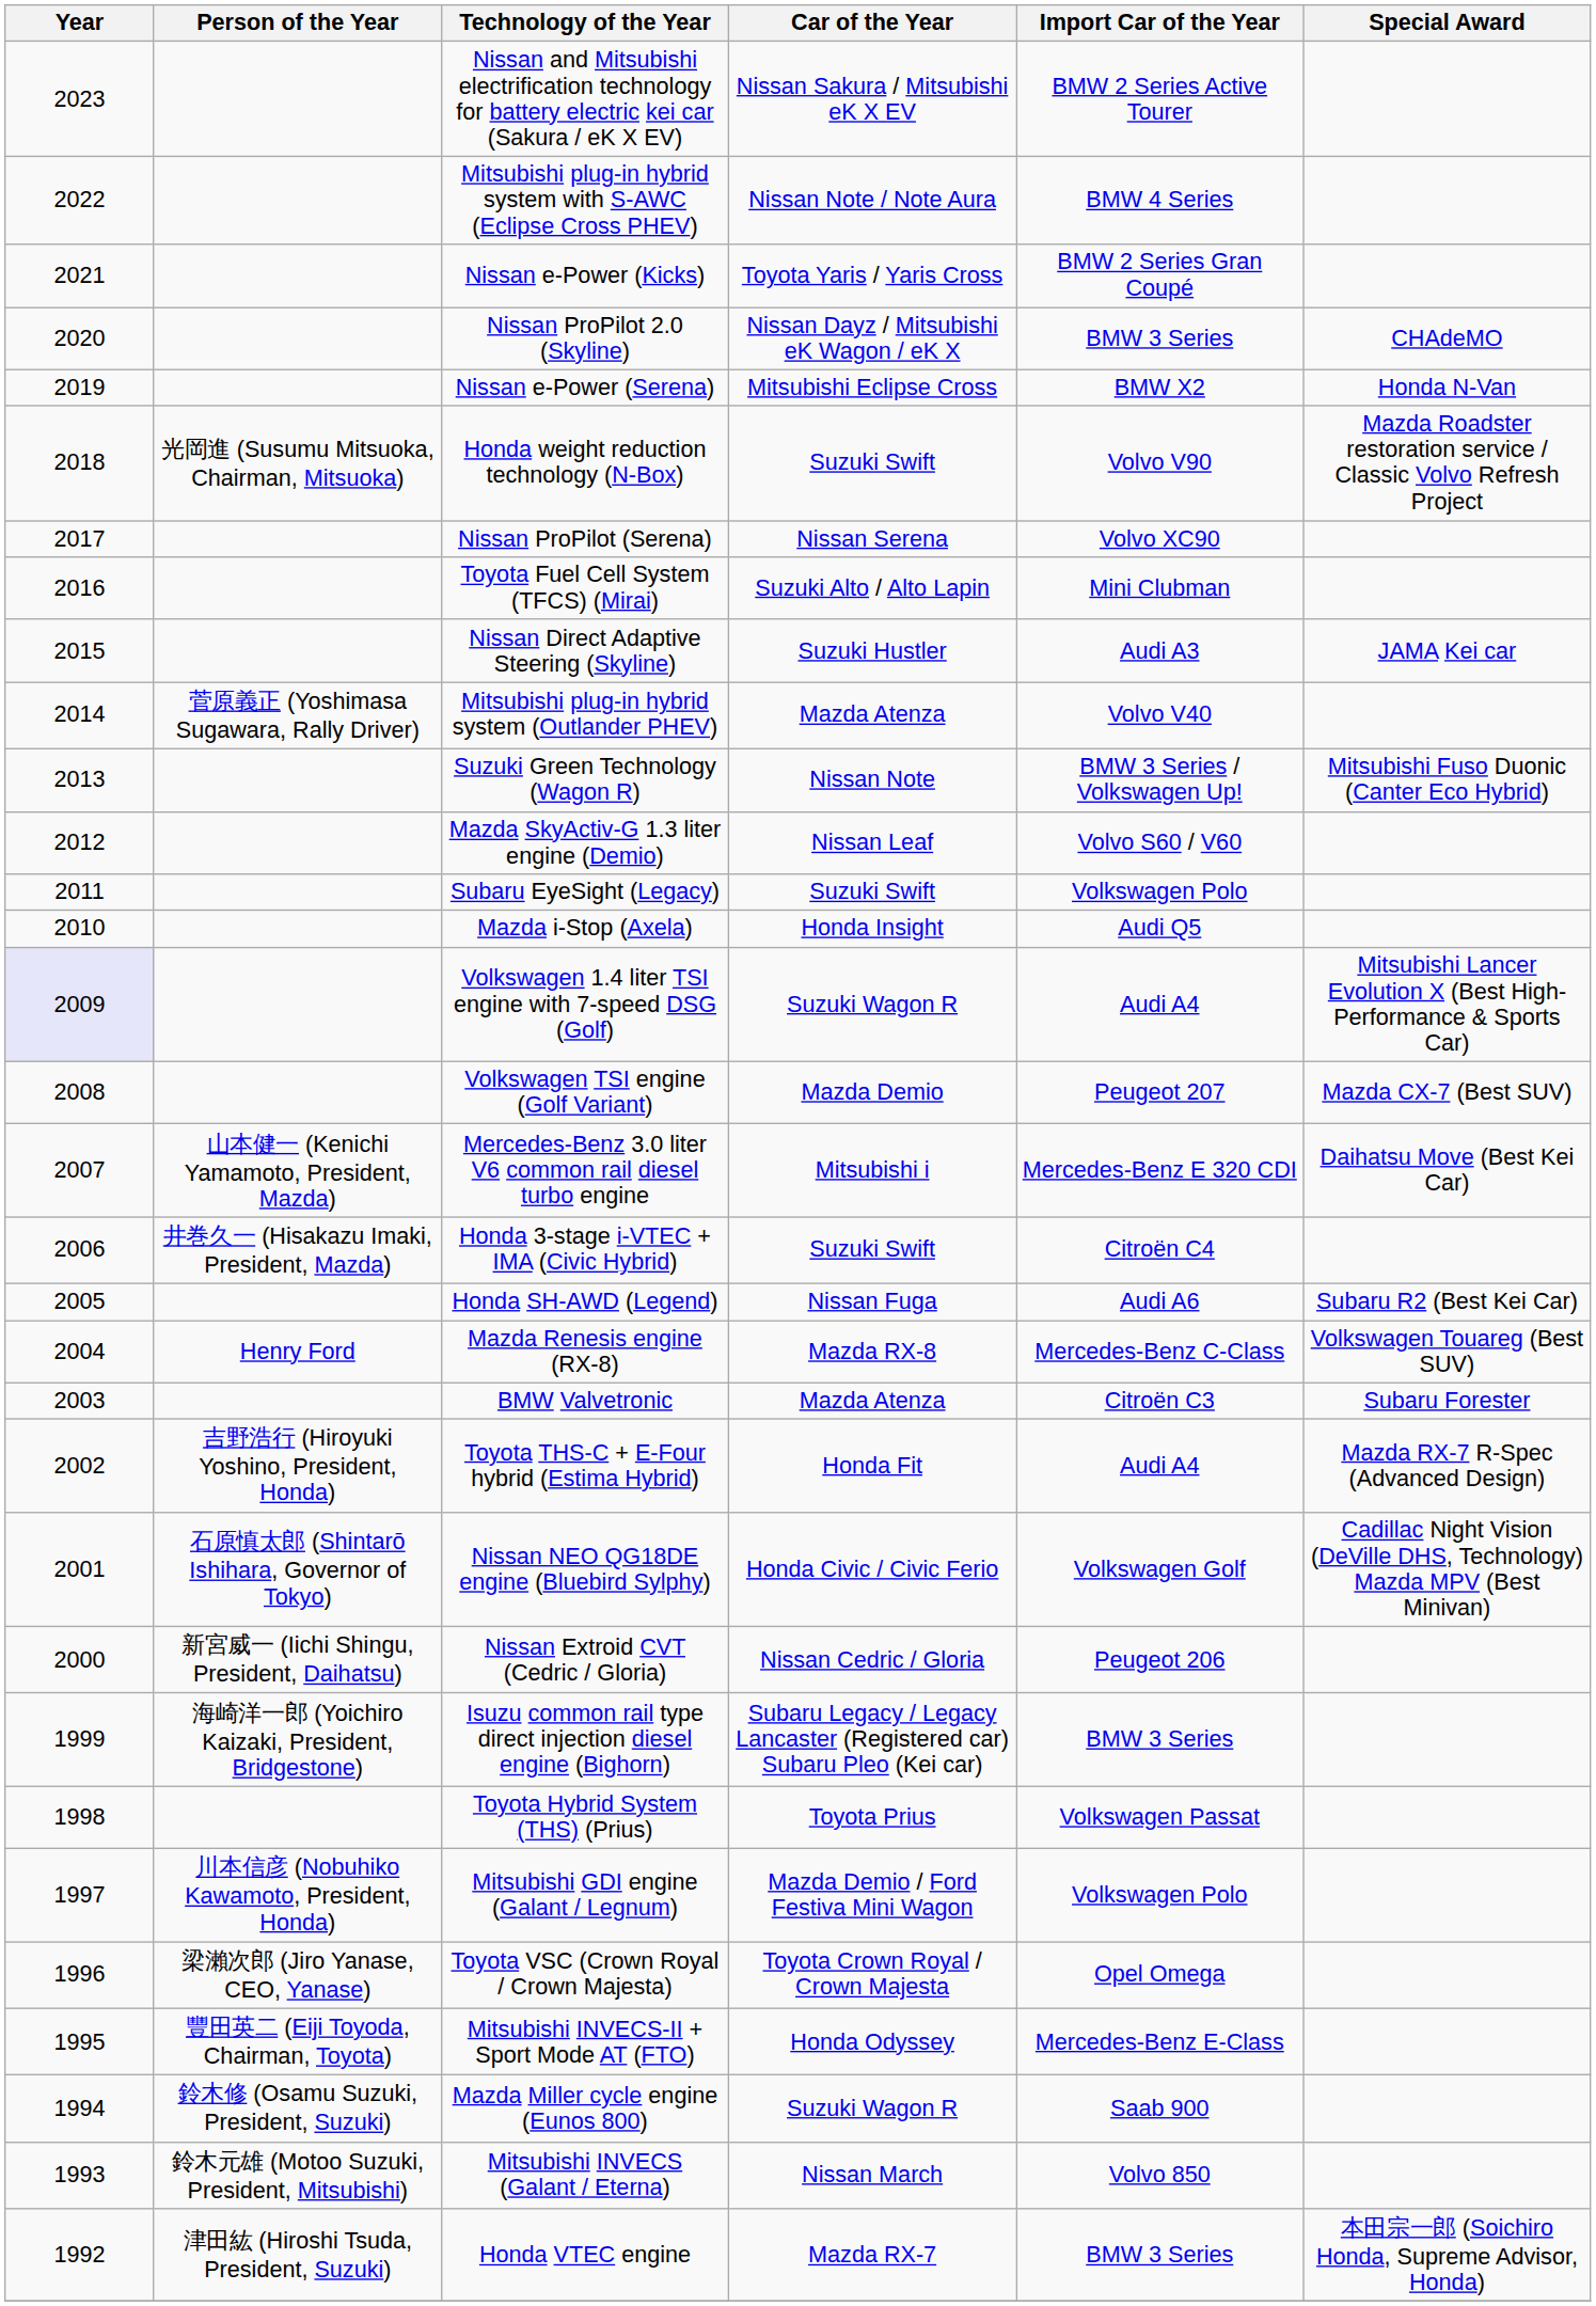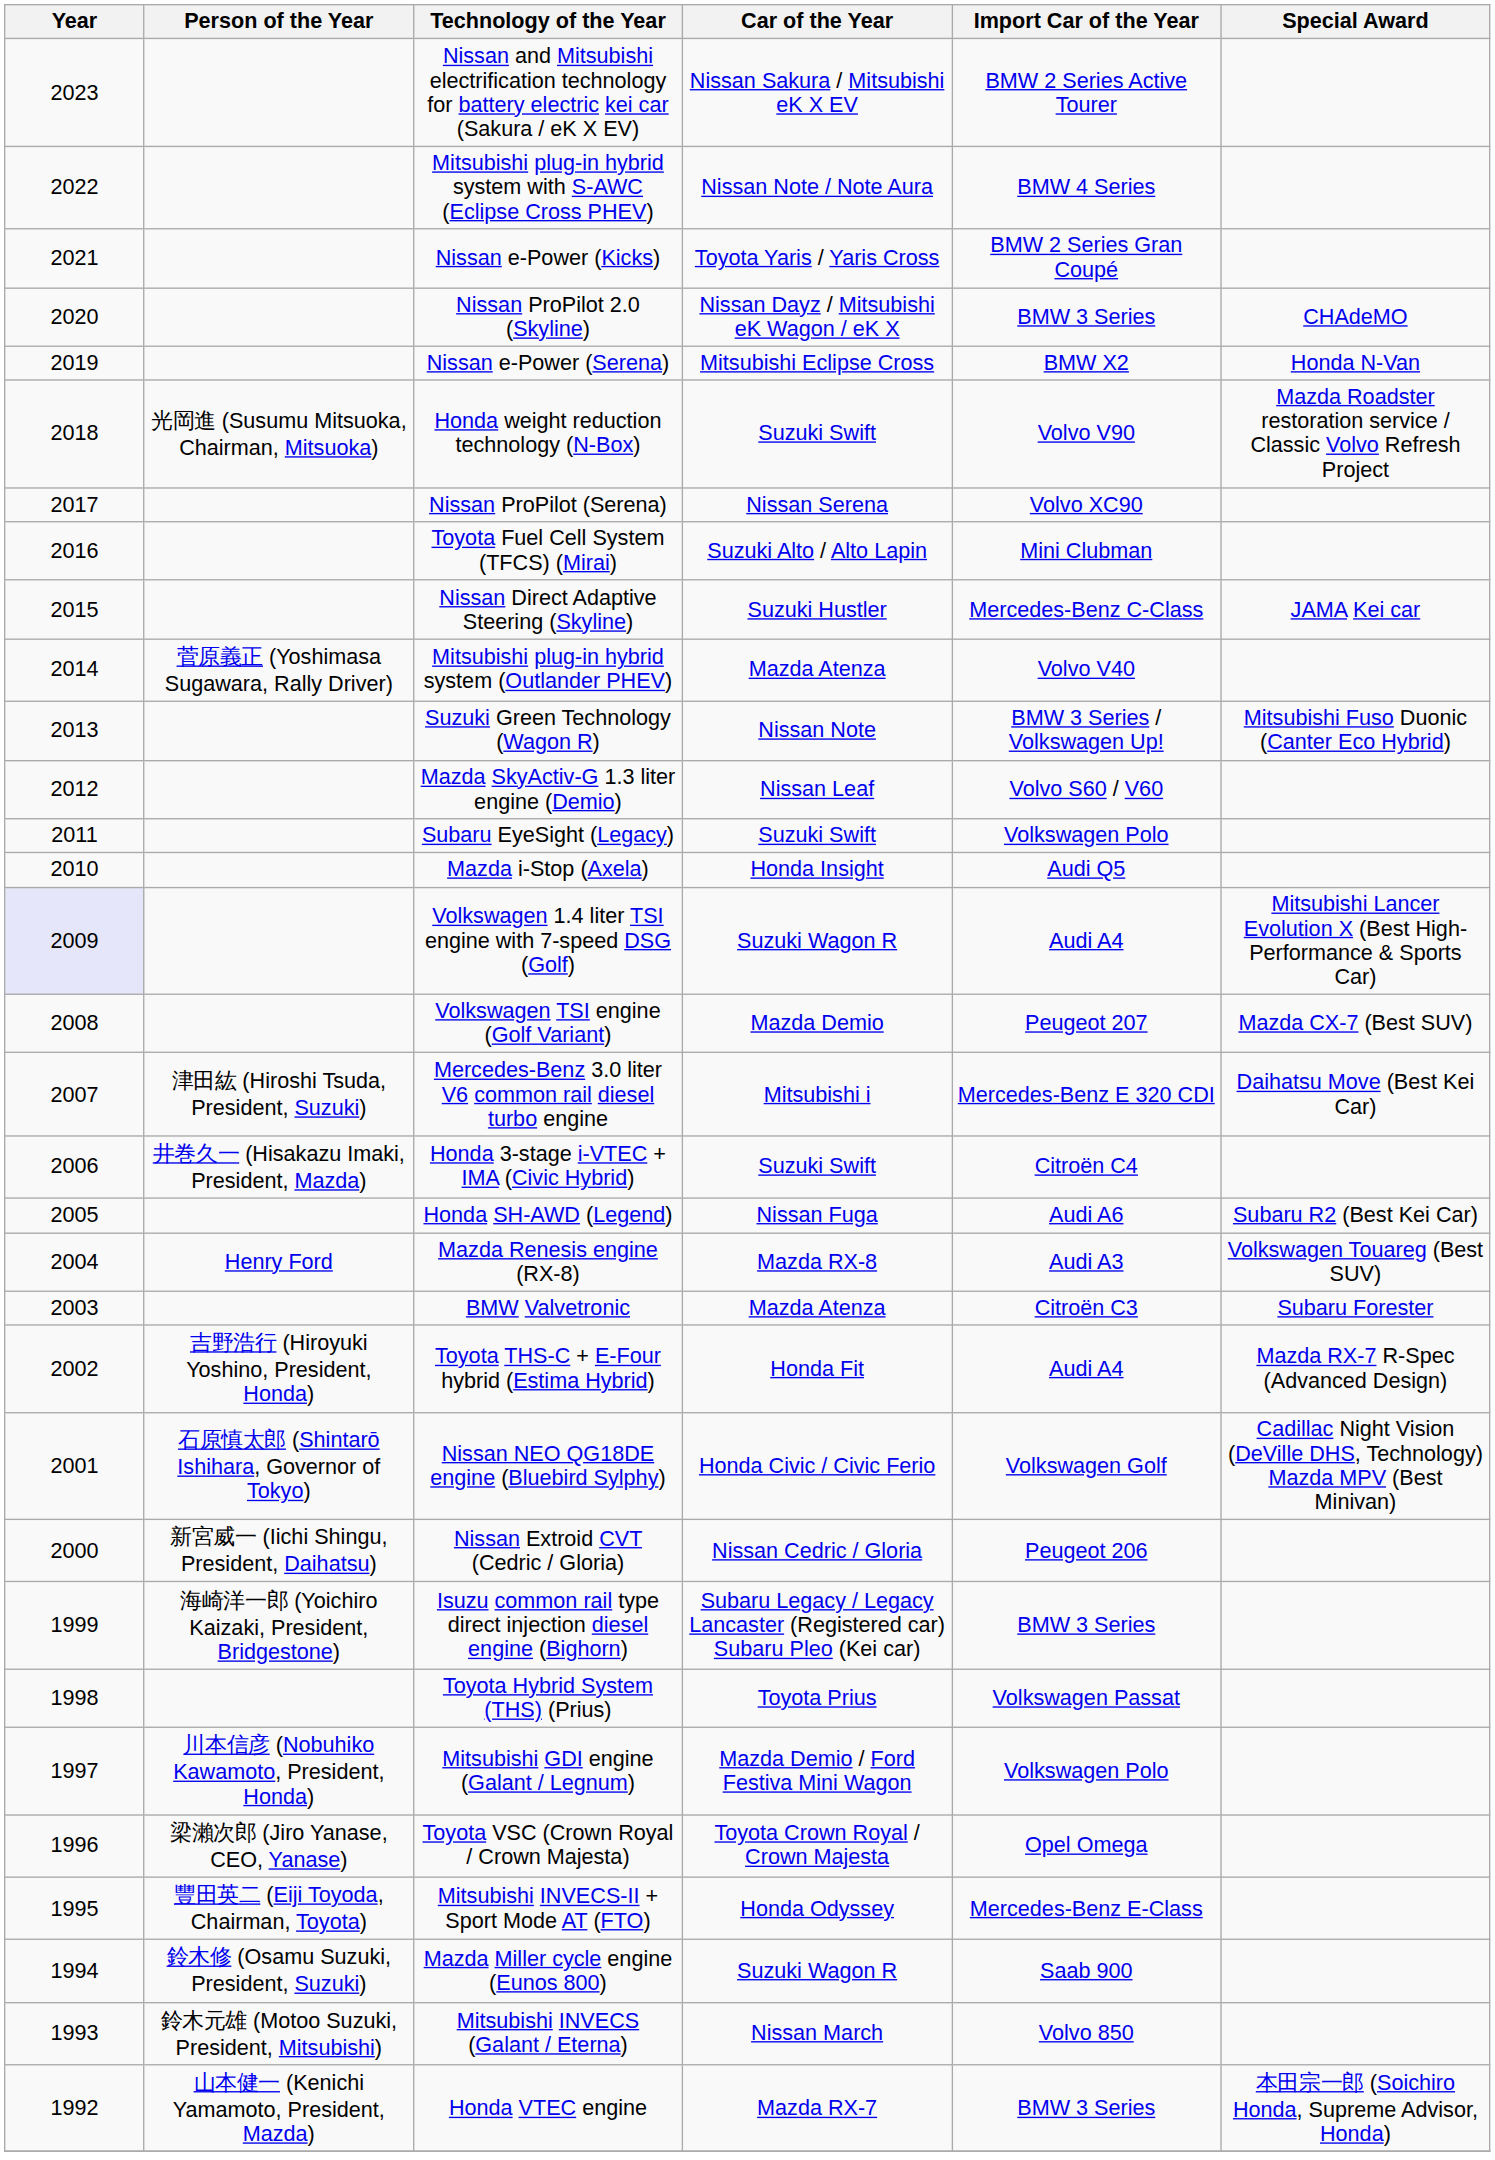Nissan Direct Adaptive Steering (Skyline) | Import Car of the Year: Audi A3 -> Mercedes-Benz C-Class
Mercedes-Benz 3.0 liter V6 common rail diesel turbo engine | Person of the Year: 山本健一 (Kenichi Yamamoto, President, Mazda) -> 津田紘 (Hiroshi Tsuda, President, Suzuki)
Mazda Renesis engine (RX-8) | Import Car of the Year: Mercedes-Benz C-Class -> Audi A3
Honda VTEC engine | Person of the Year: 津田紘 (Hiroshi Tsuda, President, Suzuki) -> 山本健一 (Kenichi Yamamoto, President, Mazda)
